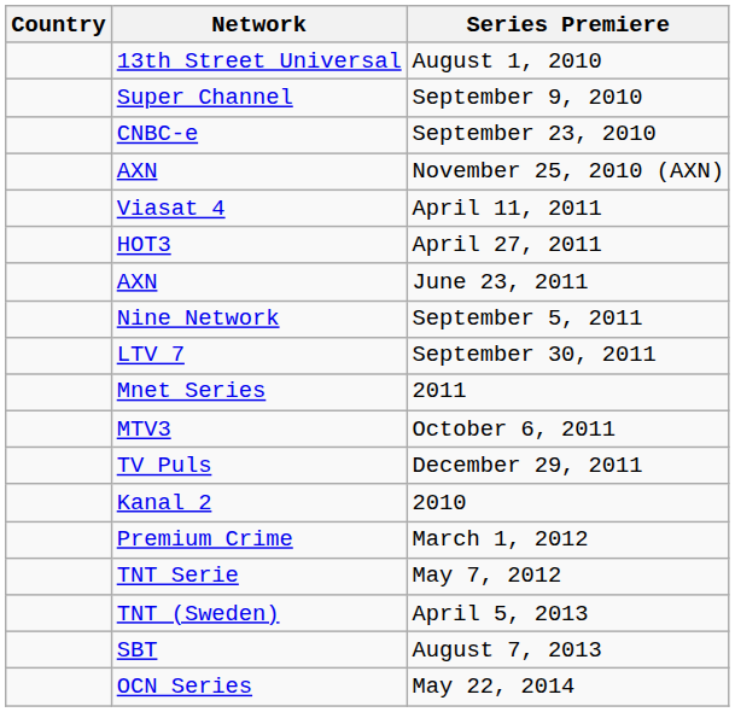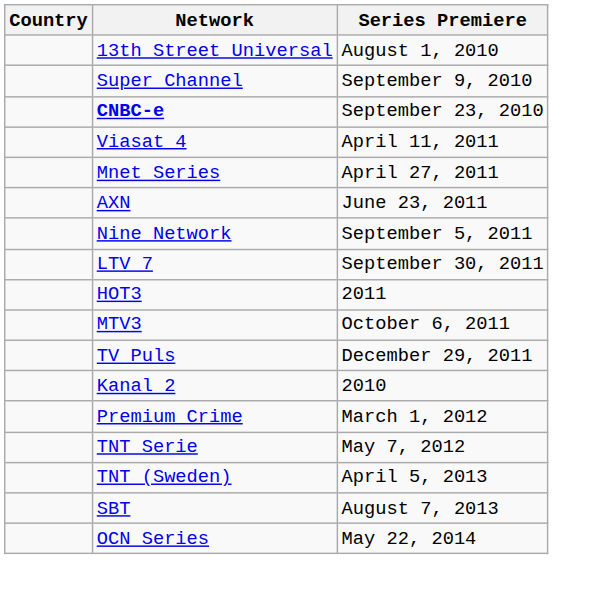September 23, 2010 | Network: normal -> bold
- row: AXN | November 25, 2010 (AXN)
April 27, 2011 | Network: HOT3 -> Mnet Series
2011 | Network: Mnet Series -> HOT3
